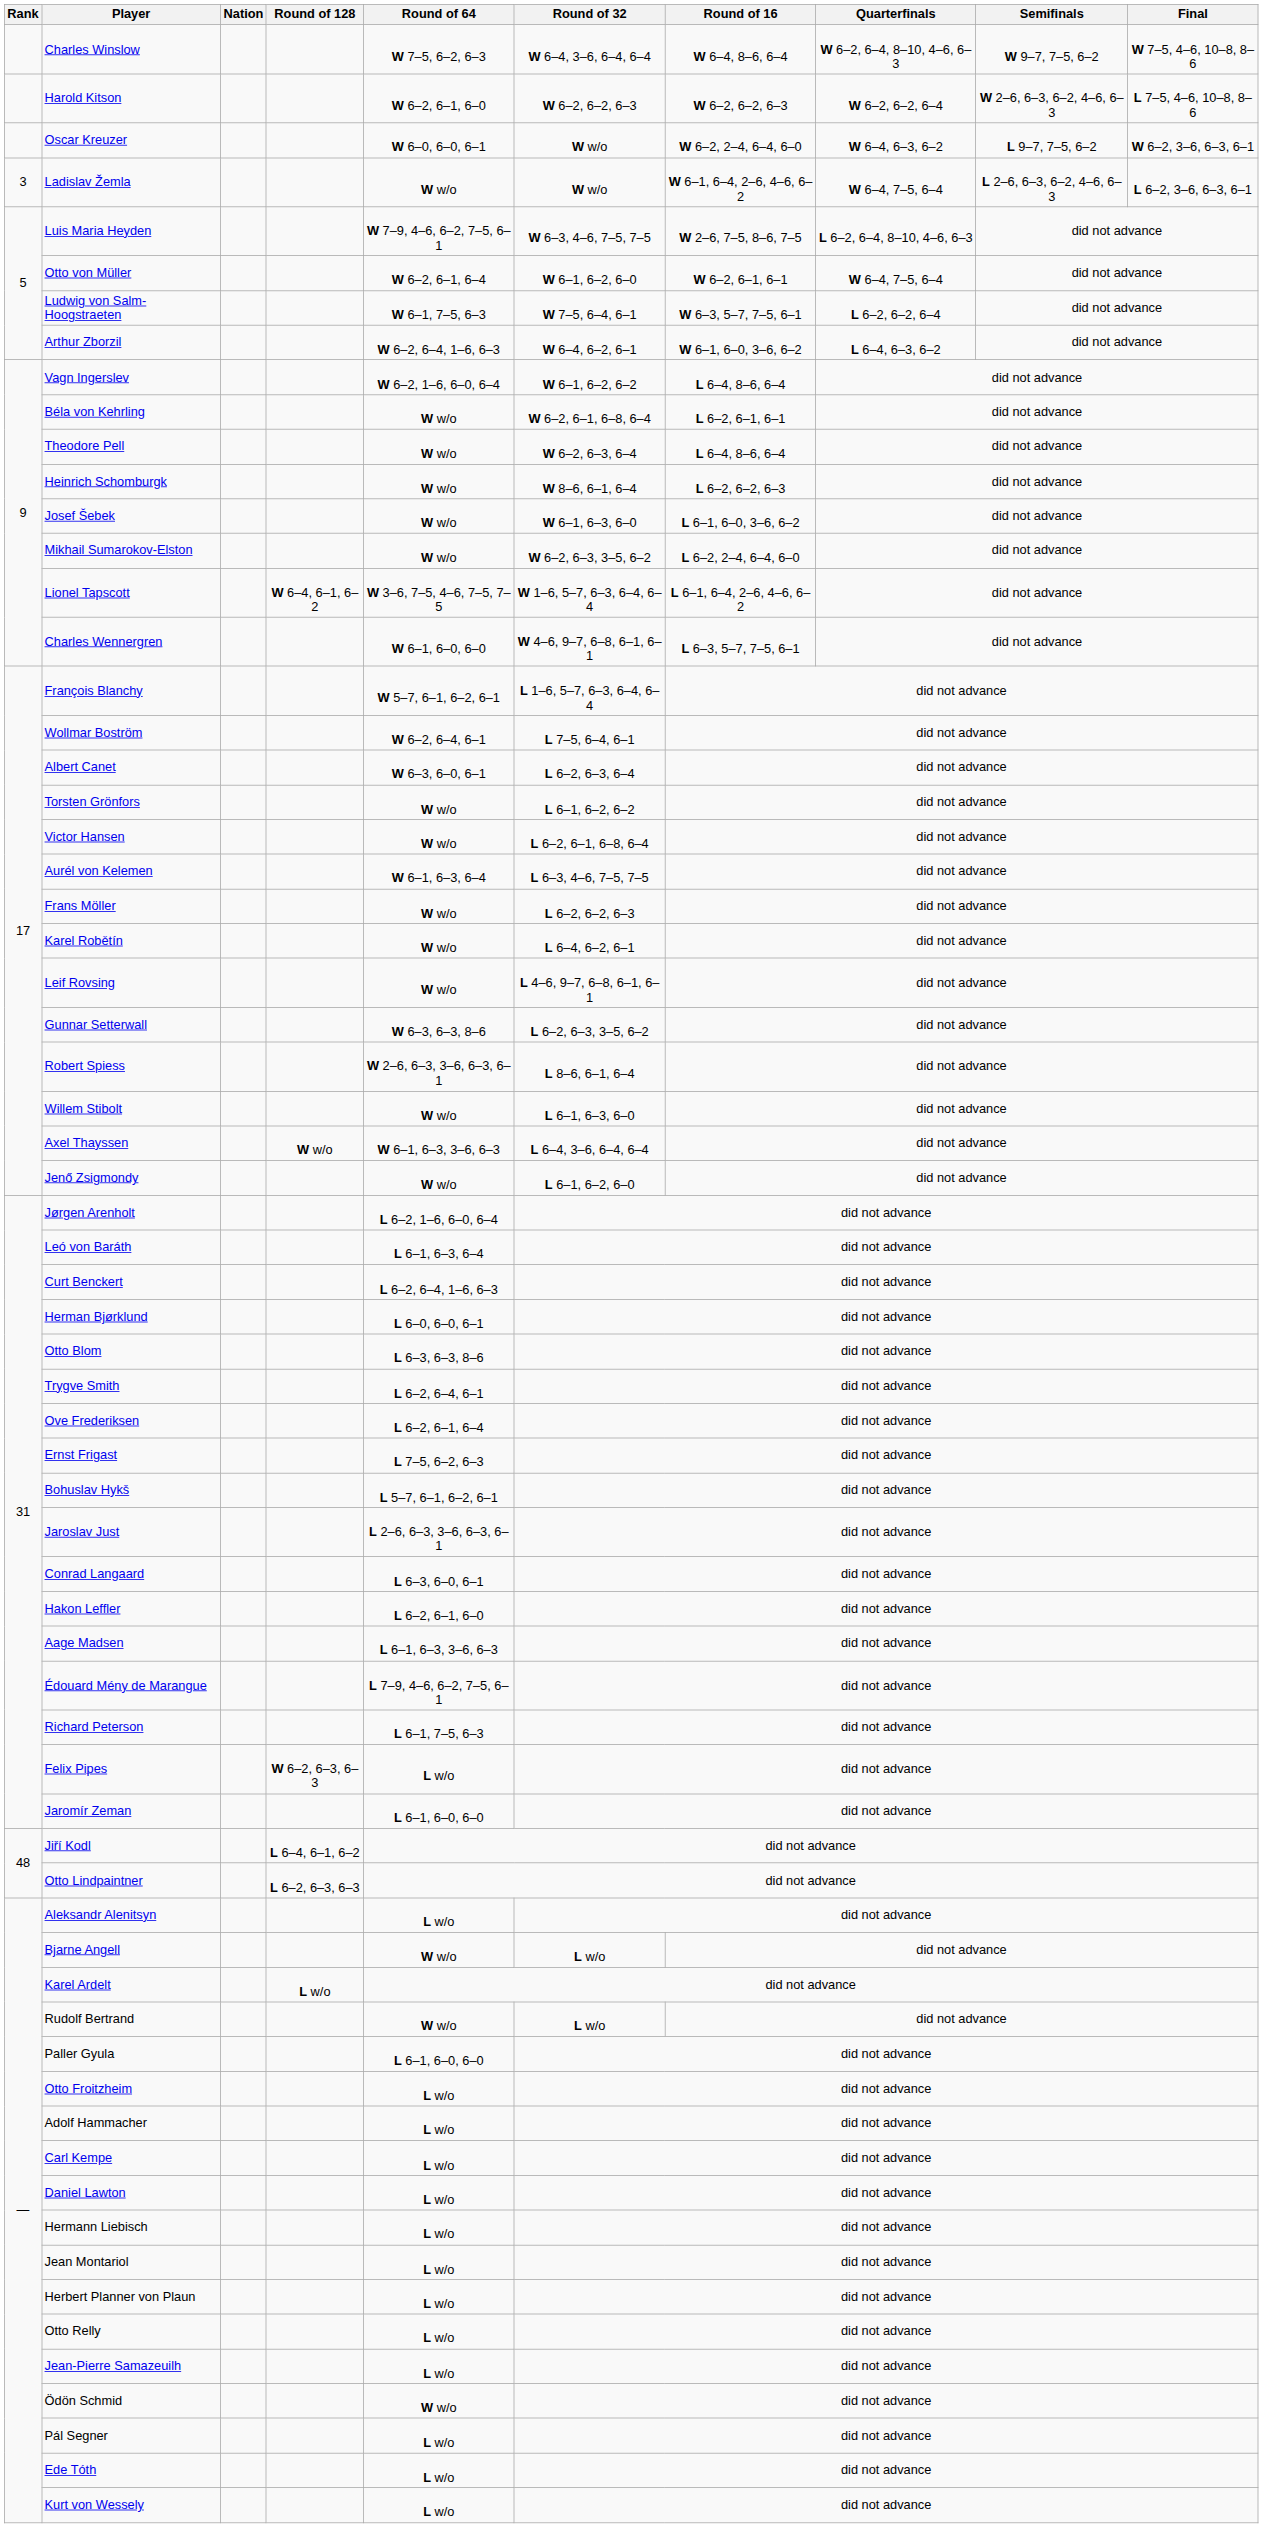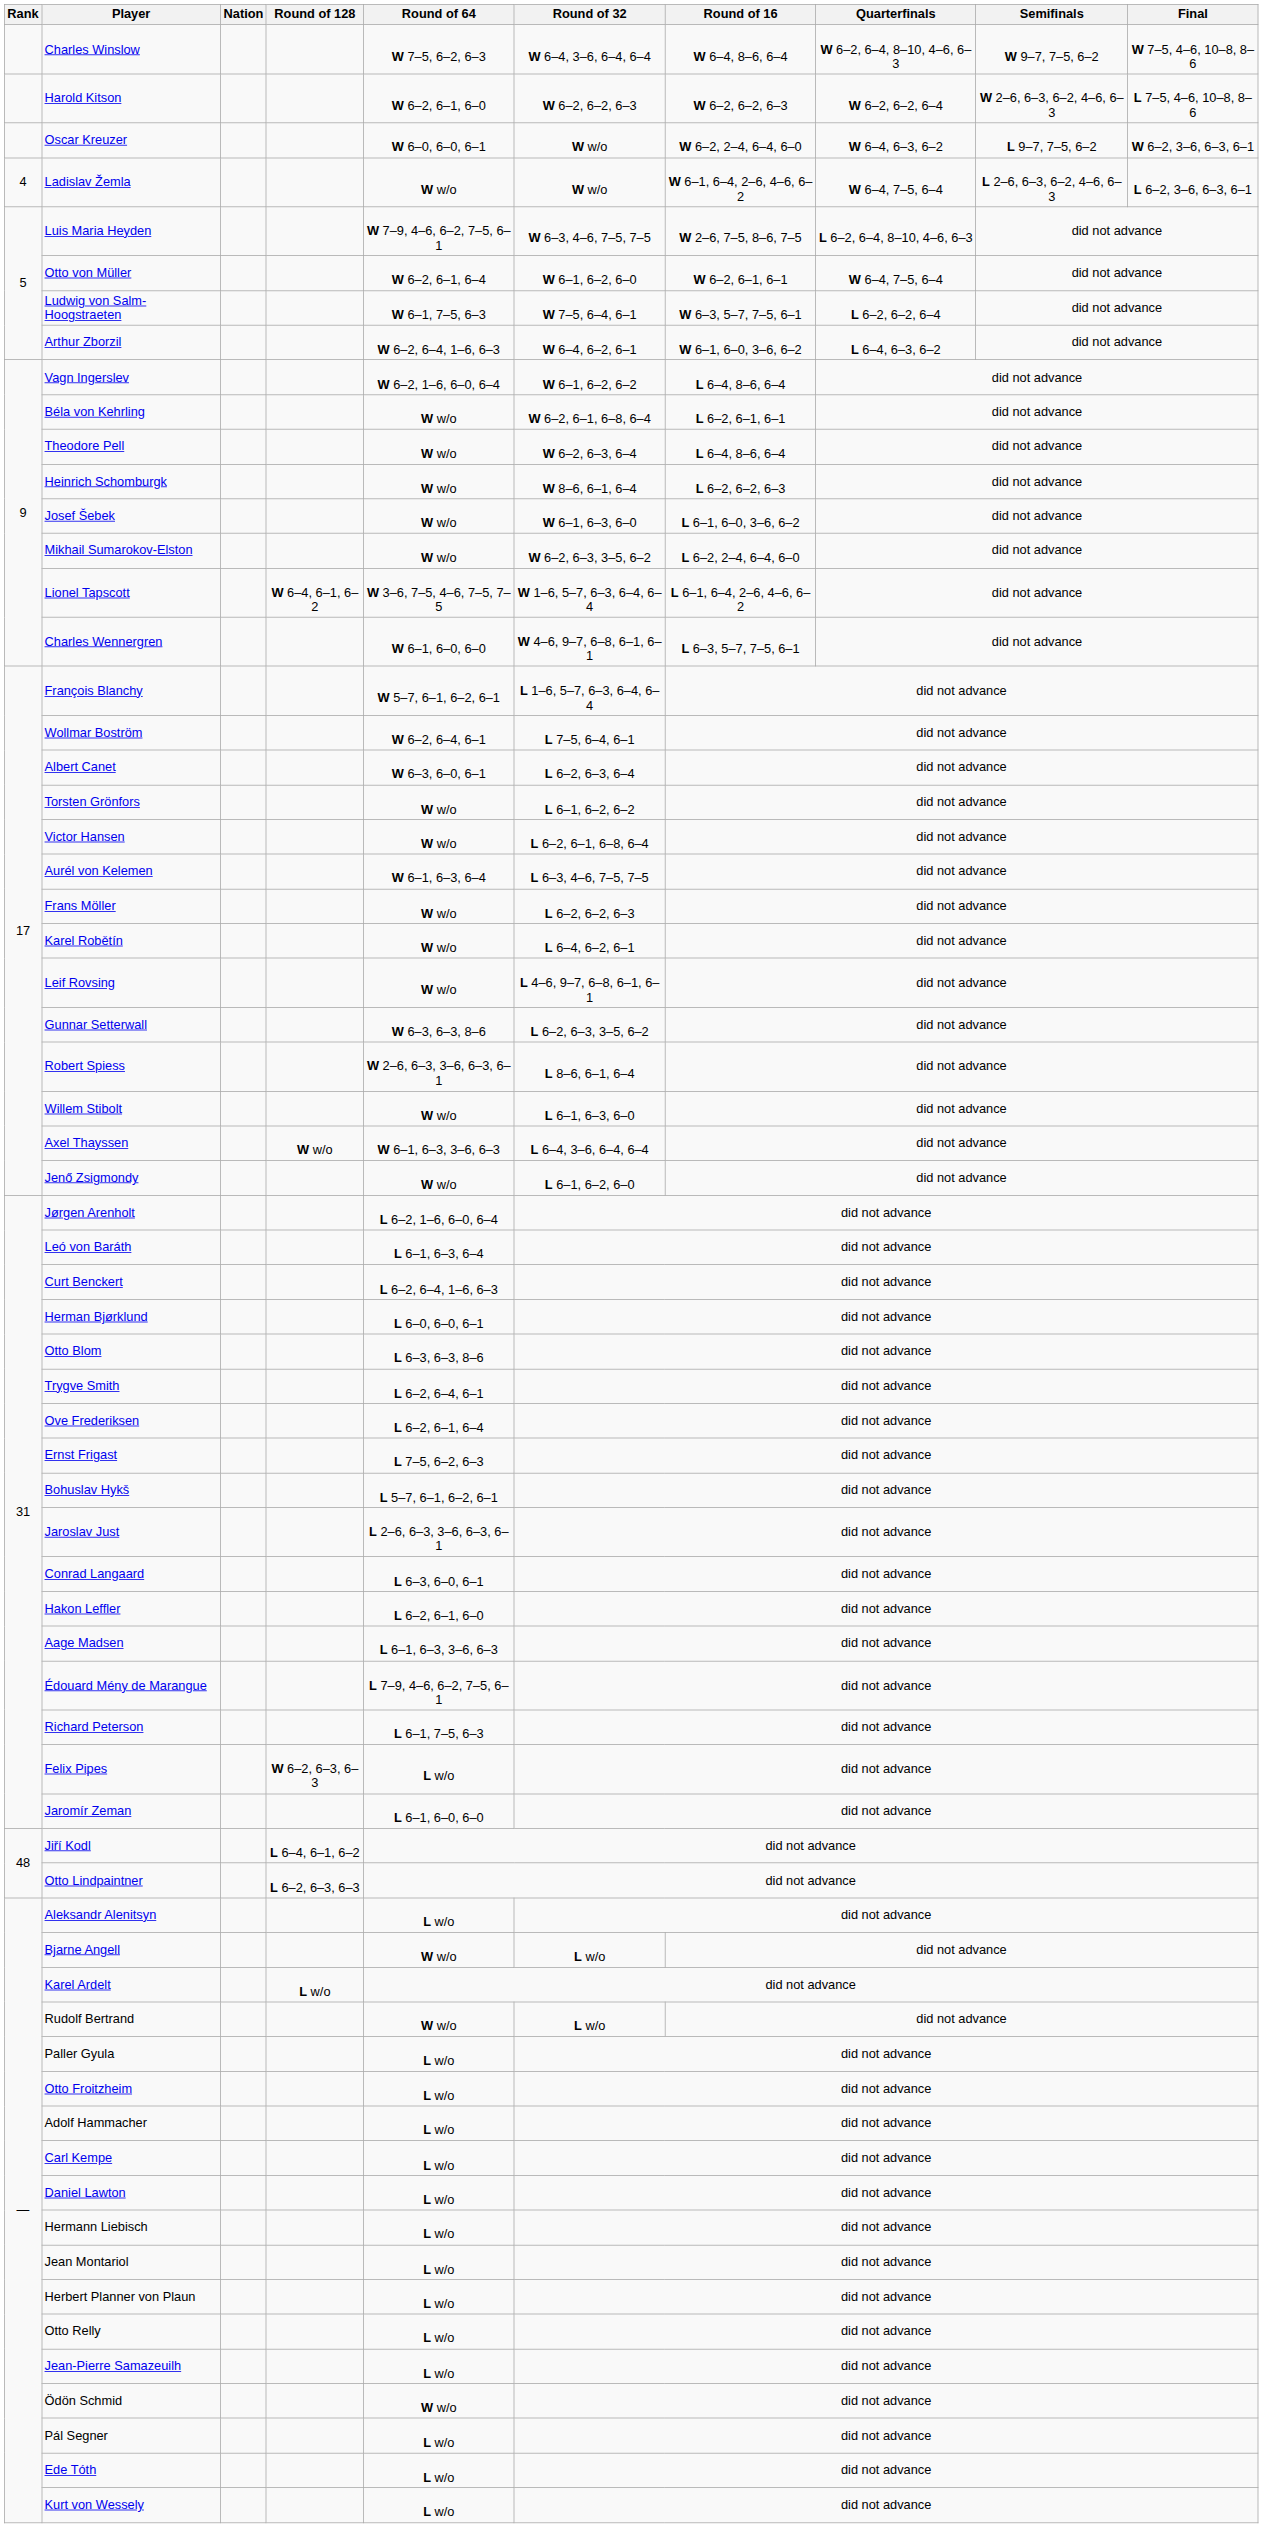Ladislav Žemla | Rank: 3 -> 4
Paller Gyula | Round of 64: L 6–1, 6–0, 6–0 -> L w/o
